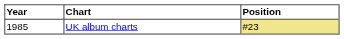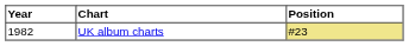UK album charts | Year: 1985 -> 1982
